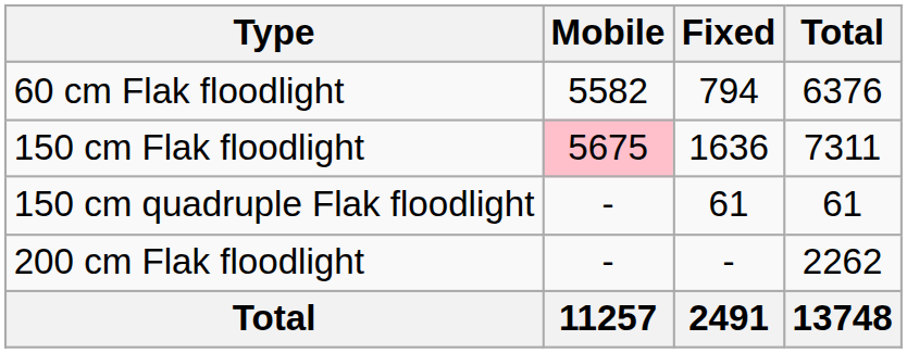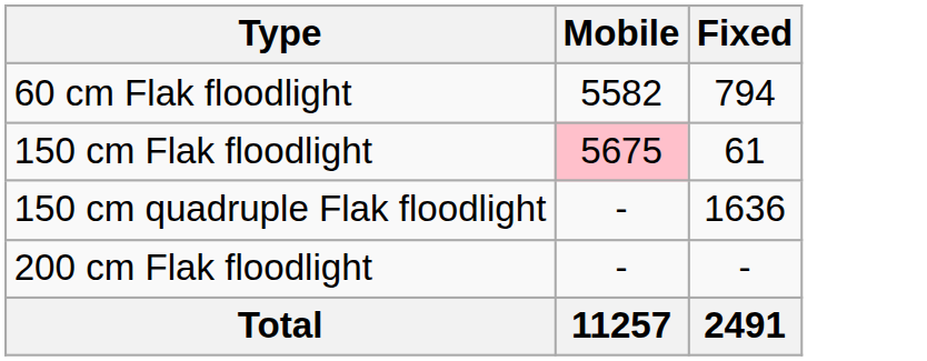- column: Total | 6376 | 7311 | 61 | 2262 | 13748
150 cm Flak floodlight | Fixed: 1636 -> 61
150 cm quadruple Flak floodlight | Fixed: 61 -> 1636
